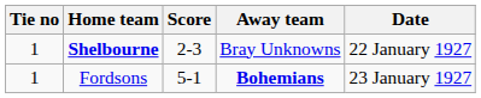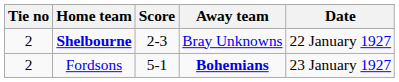Shelbourne | Tie no: 1 -> 2
Fordsons | Tie no: 1 -> 2
